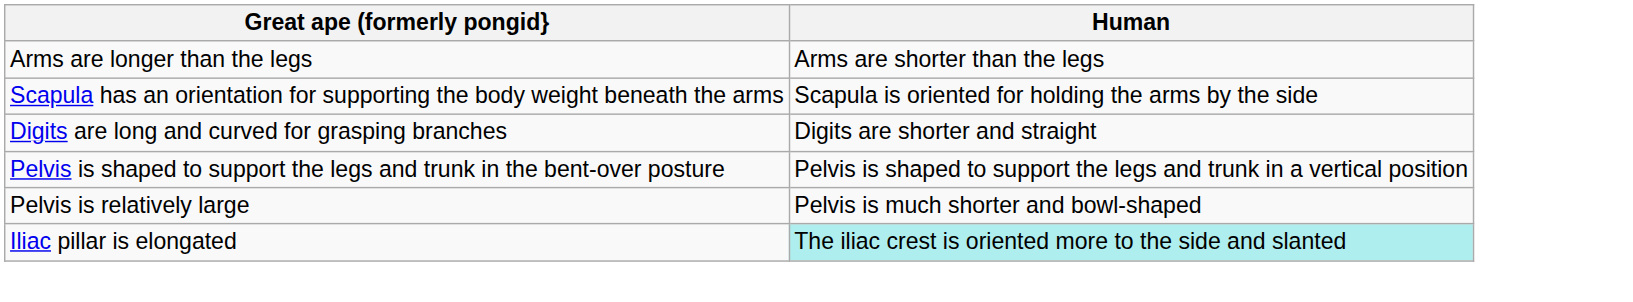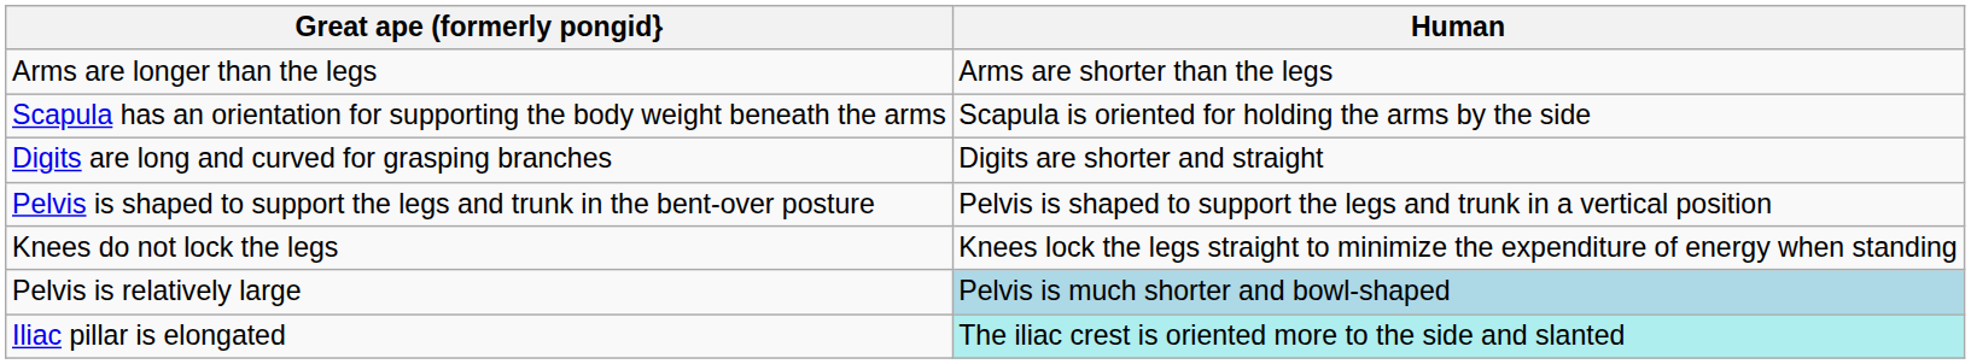+ row: Knees do not lock the legs | Knees lock the legs straight to minimize the expenditure of energy when standing
Pelvis is relatively large | Human: no background -> lightblue background
